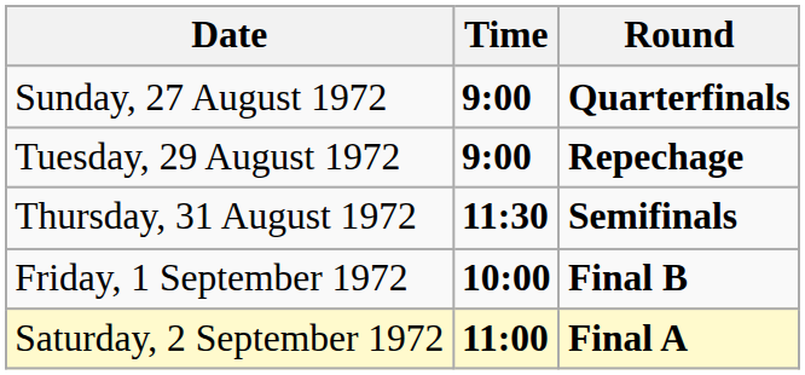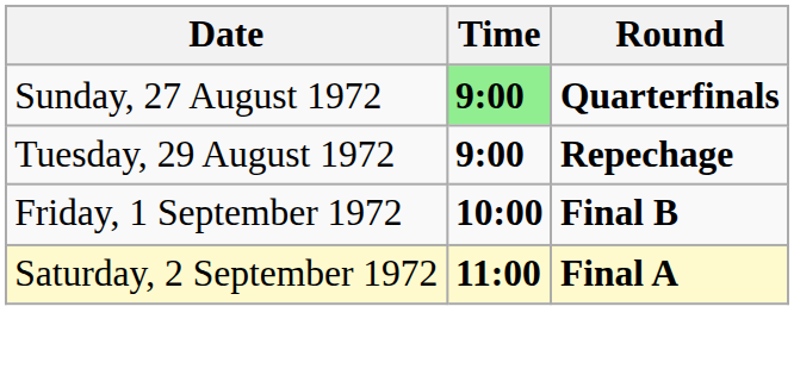Sunday, 27 August 1972 | Time: no background -> lightgreen background
- row: Thursday, 31 August 1972 | 11:30 | Semifinals
